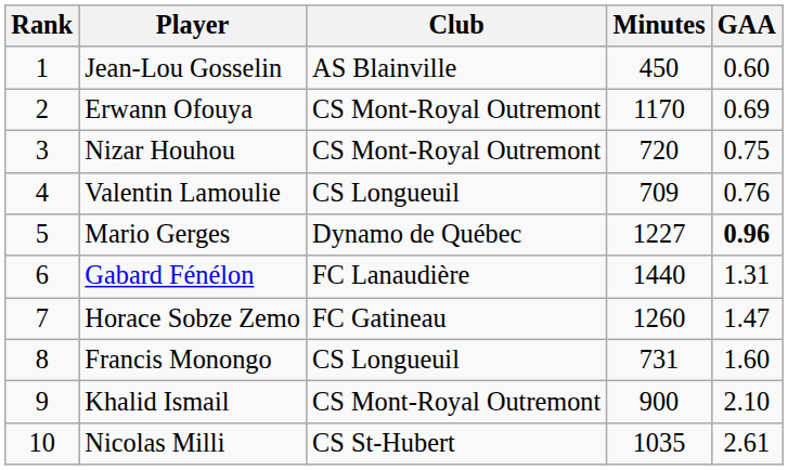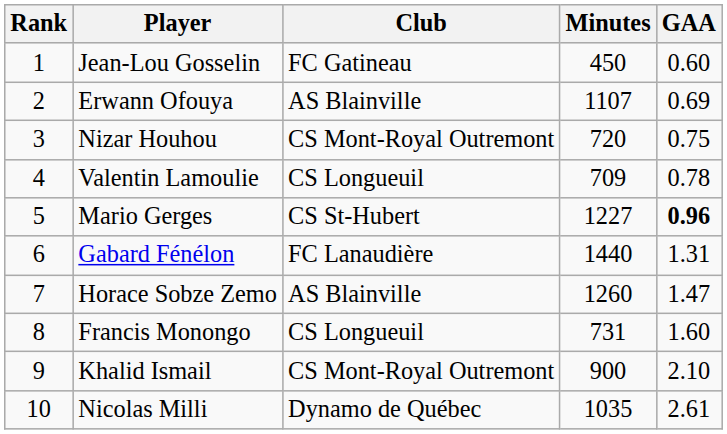Jean-Lou Gosselin | Club: AS Blainville -> FC Gatineau
Erwann Ofouya | Club: CS Mont-Royal Outremont -> AS Blainville
Erwann Ofouya | Minutes: 1170 -> 1107
Valentin Lamoulie | GAA: 0.76 -> 0.78
Mario Gerges | Club: Dynamo de Québec -> CS St-Hubert
Horace Sobze Zemo | Club: FC Gatineau -> AS Blainville
Nicolas Milli | Club: CS St-Hubert -> Dynamo de Québec
